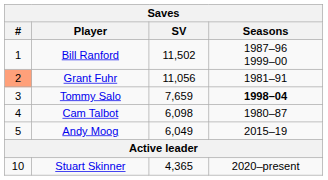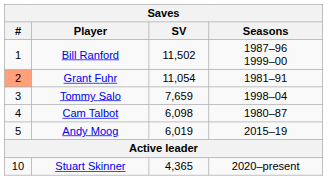Grant Fuhr | SV: 11,056 -> 11,054
Tommy Salo | Seasons: bold -> normal
Andy Moog | SV: 6,049 -> 6,019
